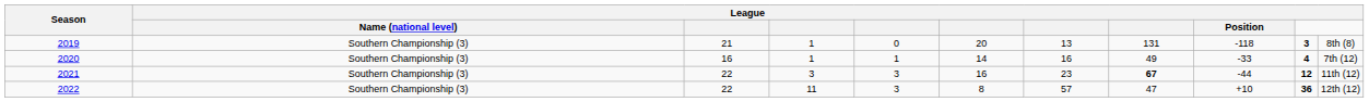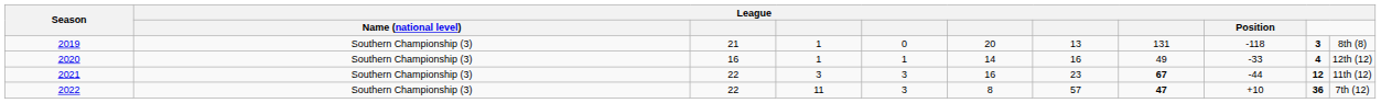2020 | column 11: 7th (12) -> 12th (12)
2022 | column 8: normal -> bold
2022 | column 11: 12th (12) -> 7th (12)
